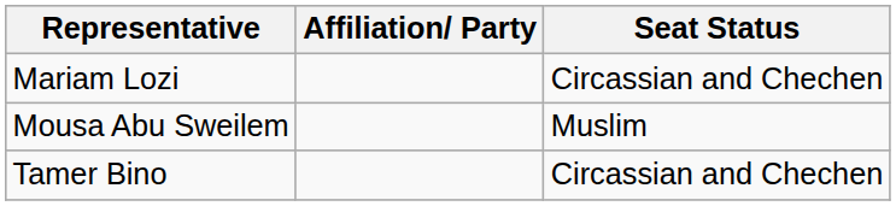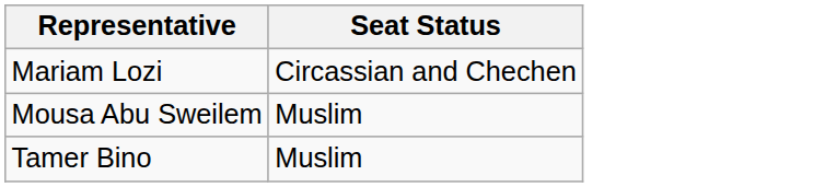- column: Affiliation/ Party
Tamer Bino | Seat Status: Circassian and Chechen -> Muslim
